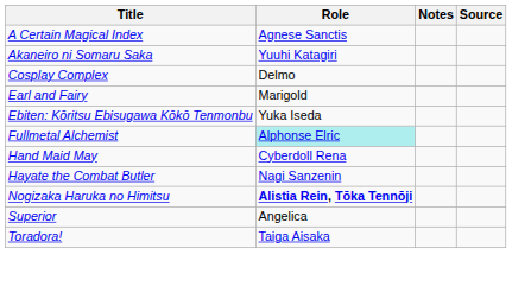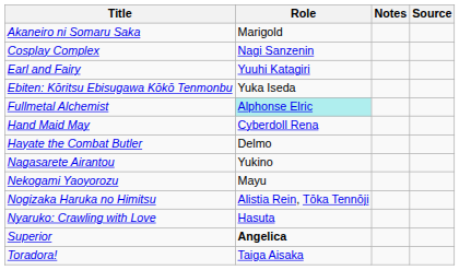- row: A Certain Magical Index | Agnese Sanctis
Akaneiro ni Somaru Saka | Role: Yuuhi Katagiri -> Marigold
Cosplay Complex | Role: Delmo -> Nagi Sanzenin
Earl and Fairy | Role: Marigold -> Yuuhi Katagiri
Hayate the Combat Butler | Role: Nagi Sanzenin -> Delmo
+ row: Nagasarete Airantou | Yukino
+ row: Nekogami Yaoyorozu | Mayu
Nogizaka Haruka no Himitsu | Role: bold -> normal
+ row: Nyaruko: Crawling with Love | Hasuta
Superior | Role: normal -> bold
